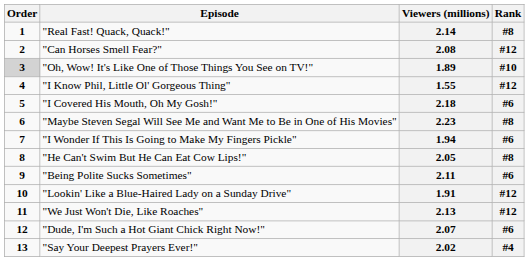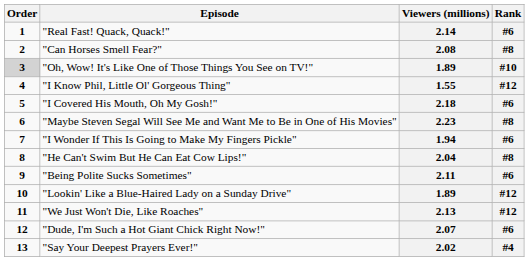"Real Fast! Quack, Quack!" | Rank: #8 -> #6
"Can Horses Smell Fear?" | Rank: #12 -> #8
"He Can't Swim But He Can Eat Cow Lips!" | Viewers (millions): 2.05 -> 2.04
"Lookin' Like a Blue-Haired Lady on a Sunday Drive" | Viewers (millions): 1.91 -> 1.89
